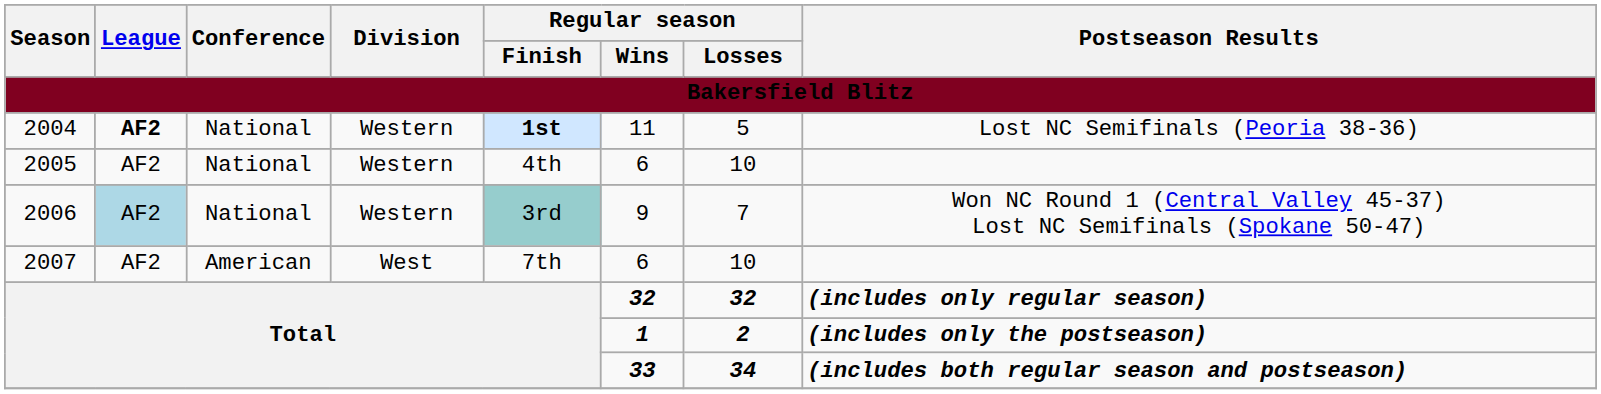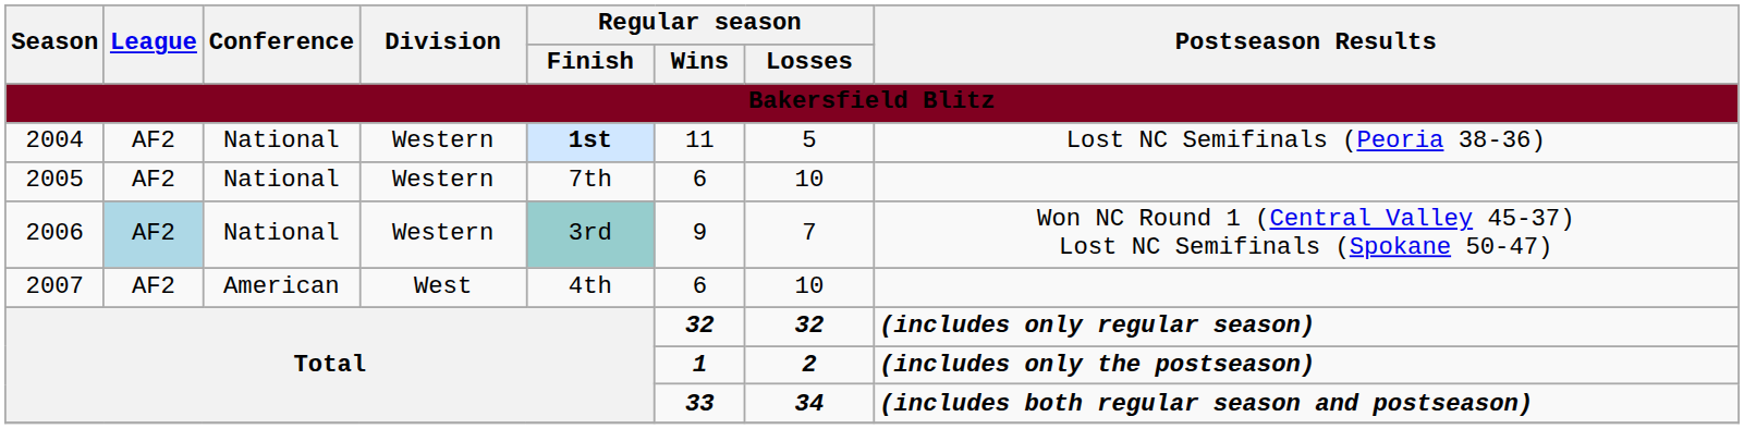2004 | League: bold -> normal
2005 | Regular season / Finish: 4th -> 7th
2007 | Regular season / Finish: 7th -> 4th
